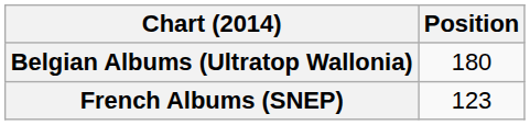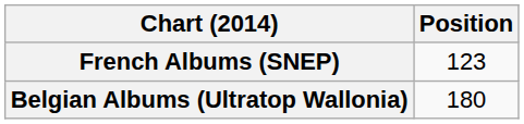rows swapped: Belgian Albums (Ultratop Wallonia) <-> French Albums (SNEP)
